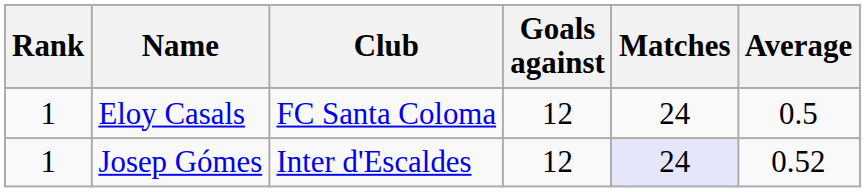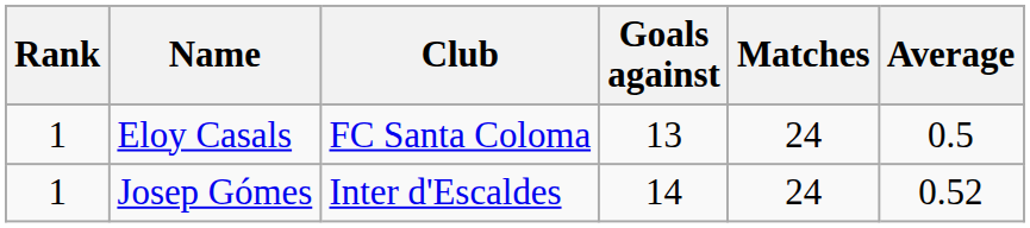Eloy Casals | Goals against: 12 -> 13
Josep Gómes | Goals against: 12 -> 14
Josep Gómes | Matches: lavender background -> no background
